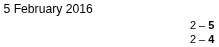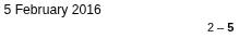- row: 2 – 4
